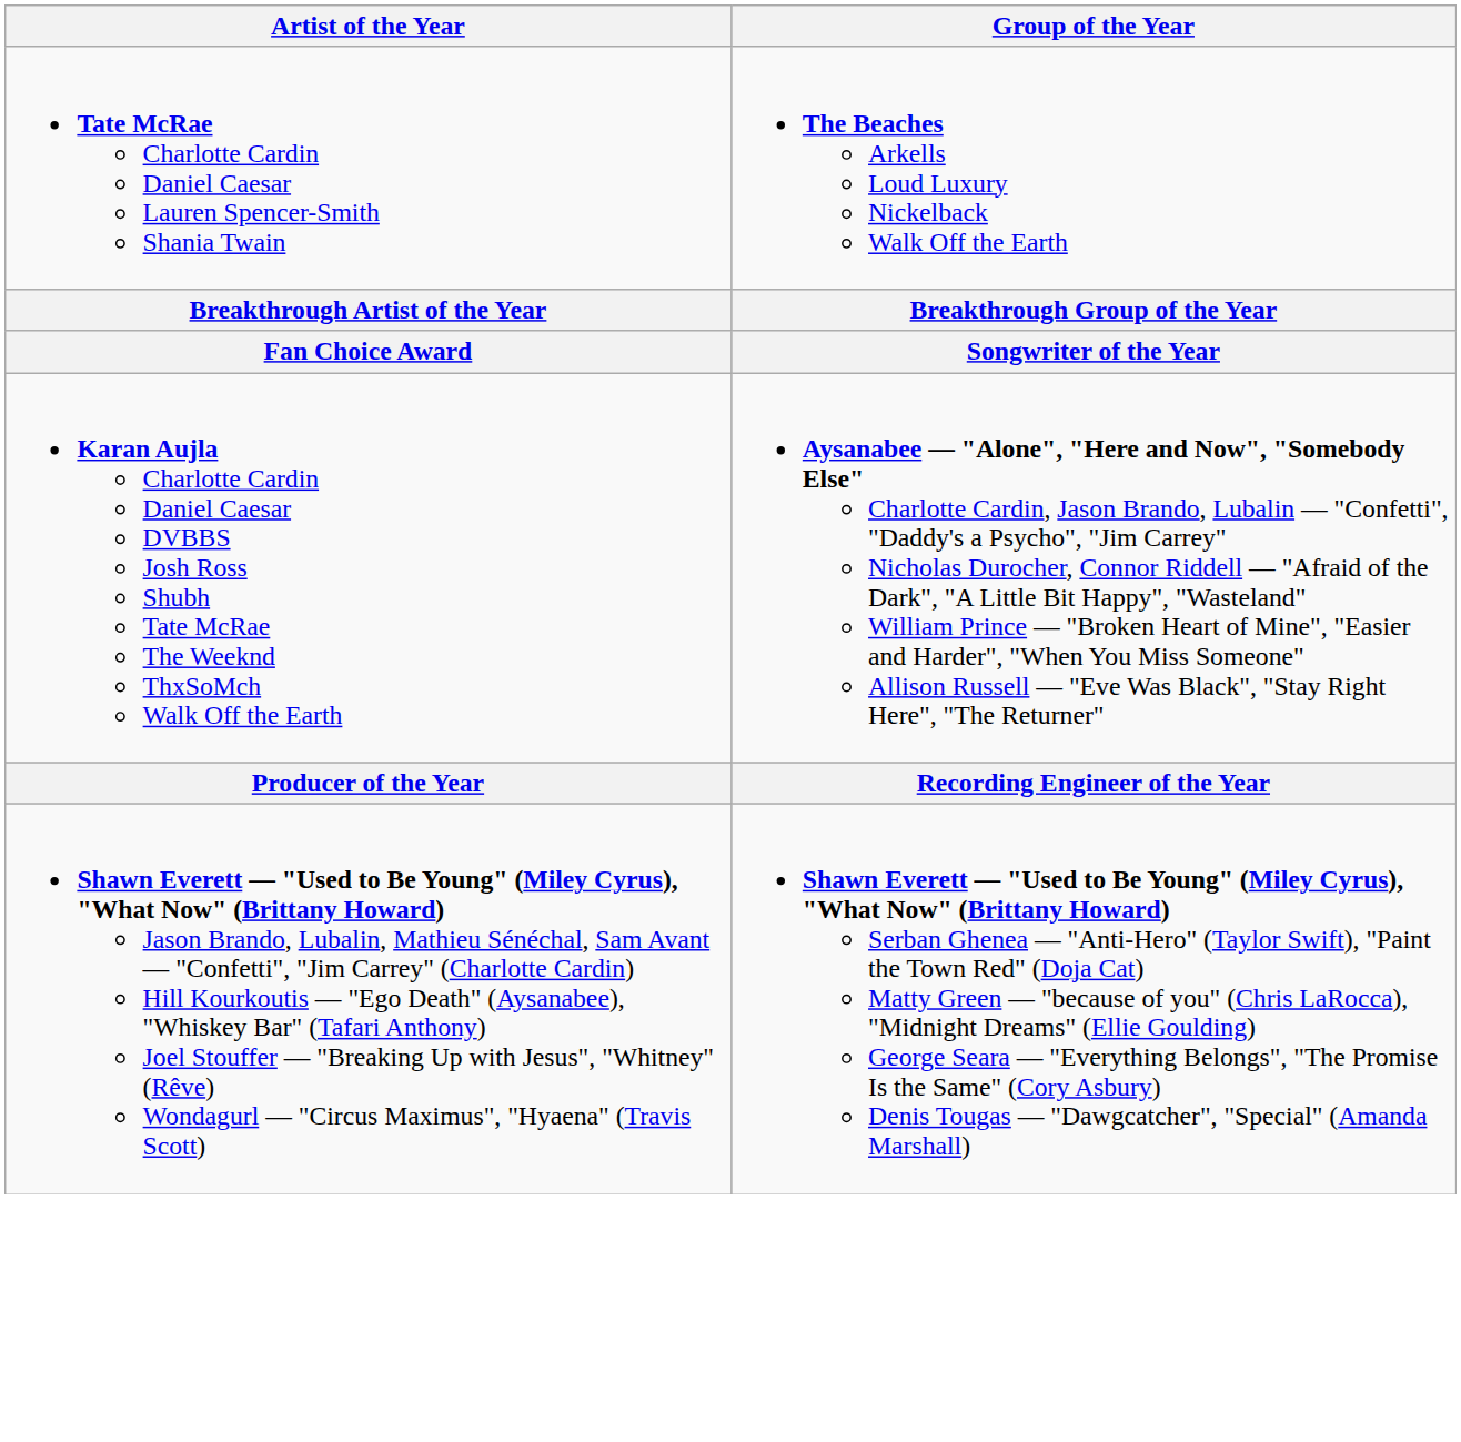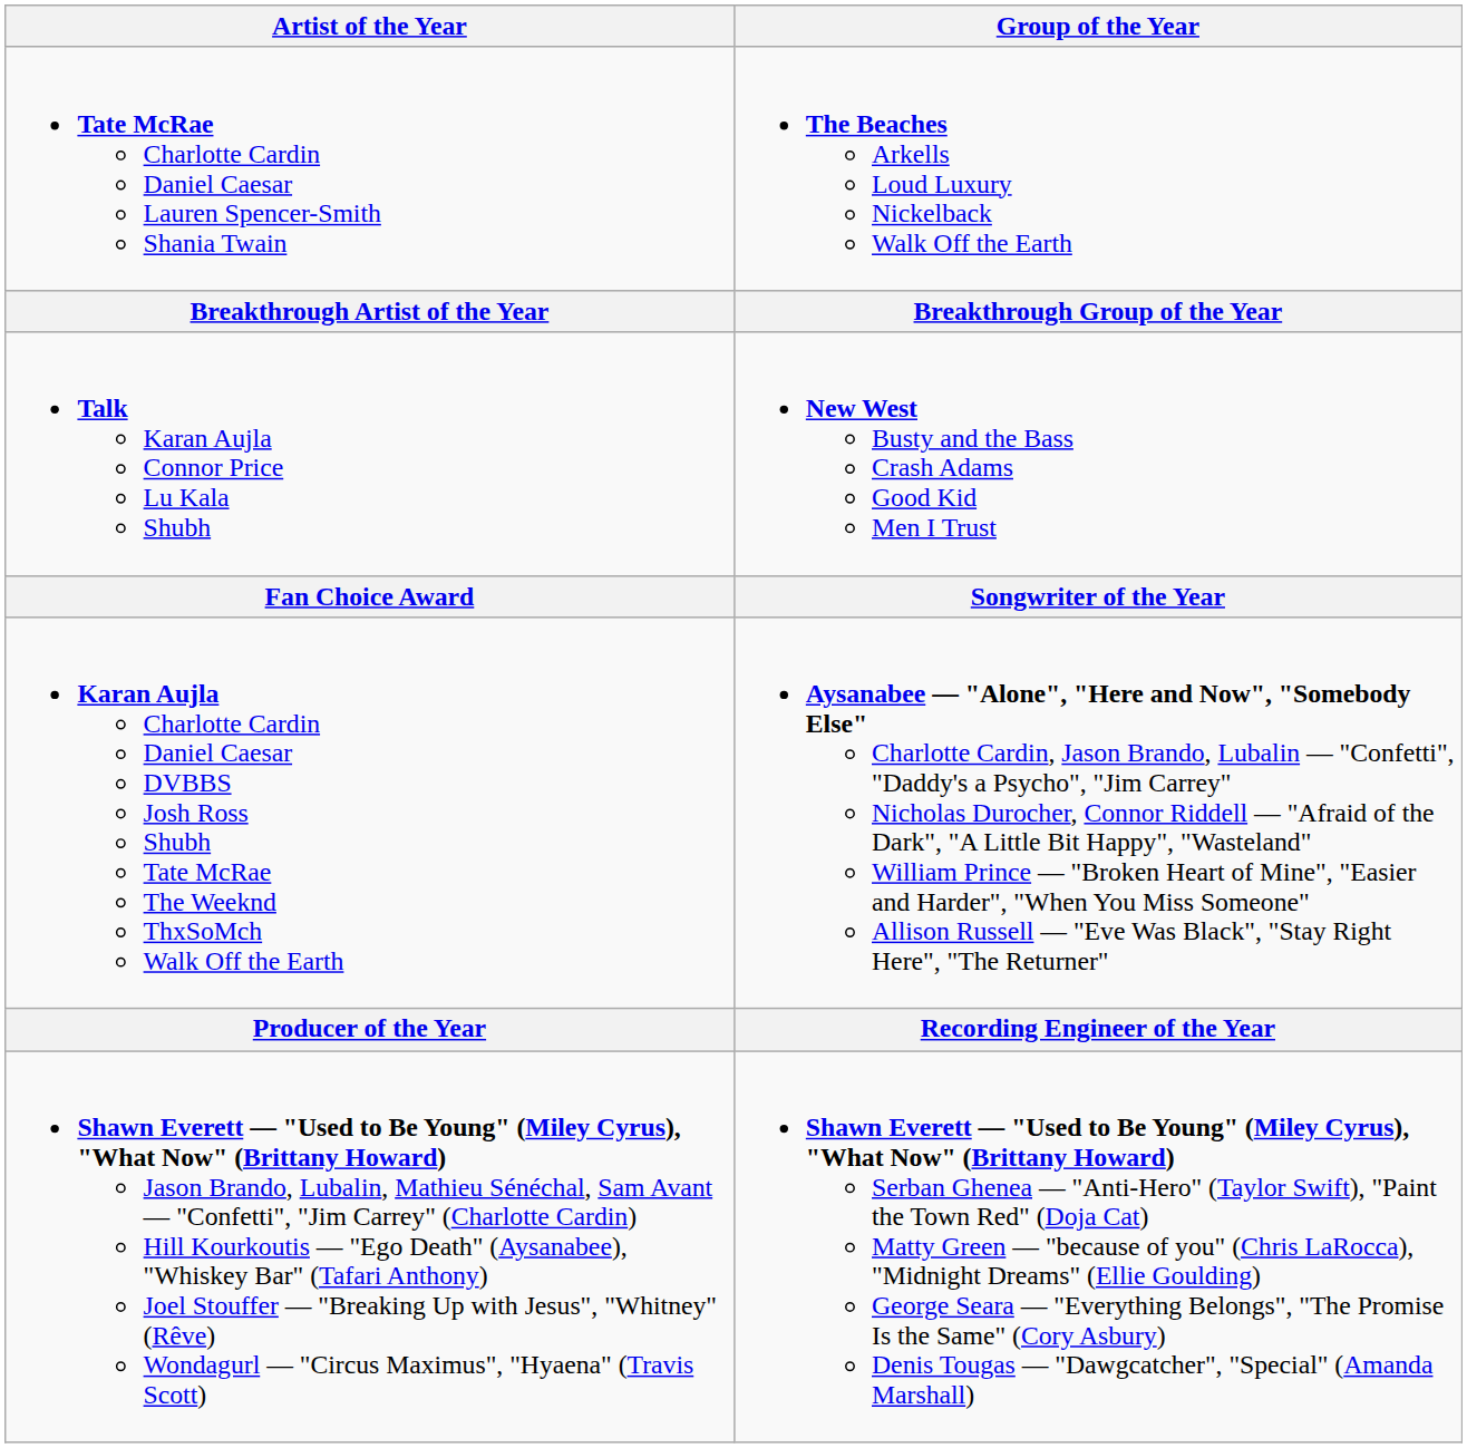+ row: Talk Karan Aujla Connor Price Lu Kala Shubh | New West Busty and the Bass Crash Adams Good Kid Men I Trust
